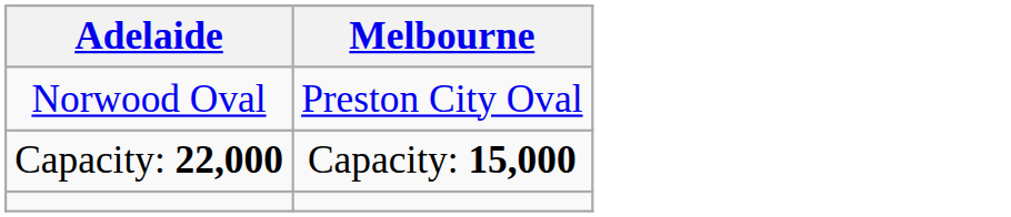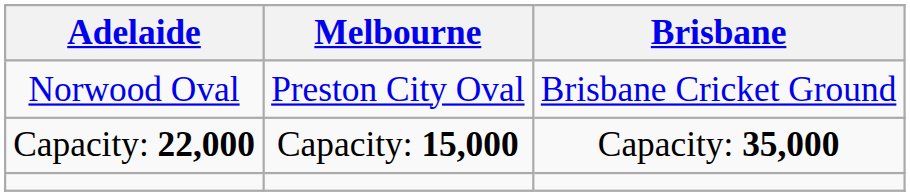+ column: Brisbane | Brisbane Cricket Ground | Capacity: 35,000
